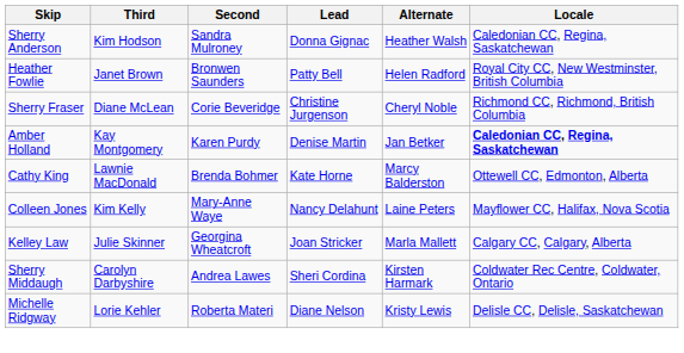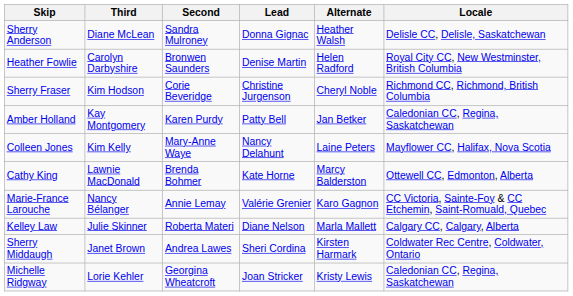Sherry Anderson | Third: Kim Hodson -> Diane McLean
Sherry Anderson | Locale: Caledonian CC, Regina, Saskatchewan -> Delisle CC, Delisle, Saskatchewan
Heather Fowlie | Third: Janet Brown -> Carolyn Darbyshire
Heather Fowlie | Lead: Patty Bell -> Denise Martin
Sherry Fraser | Third: Diane McLean -> Kim Hodson
Amber Holland | Lead: Denise Martin -> Patty Bell
Amber Holland | Locale: bold -> normal
rows swapped: Colleen Jones <-> Cathy King
+ row: Marie-France Larouche | Nancy Bélanger | Annie Lemay | Valérie Grenier | Karo Gagnon | CC Victoria, Sainte-Foy & CC Etchemin, Saint-Romuald, Quebec
Kelley Law | Second: Georgina Wheatcroft -> Roberta Materi
Kelley Law | Lead: Joan Stricker -> Diane Nelson
Sherry Middaugh | Third: Carolyn Darbyshire -> Janet Brown
Michelle Ridgway | Second: Roberta Materi -> Georgina Wheatcroft
Michelle Ridgway | Lead: Diane Nelson -> Joan Stricker
Michelle Ridgway | Locale: Delisle CC, Delisle, Saskatchewan -> Caledonian CC, Regina, Saskatchewan
